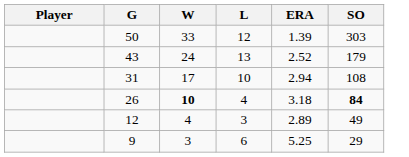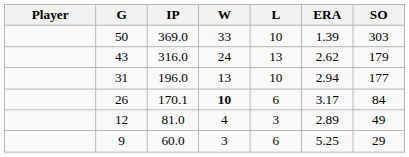+ column: IP | 369.0 | 316.0 | 196.0 | 170.1 | 81.0 | 60.0
50 | L: 12 -> 10
43 | ERA: 2.52 -> 2.62
31 | W: 17 -> 13
31 | SO: 108 -> 177
26 | L: 4 -> 6
26 | ERA: 3.18 -> 3.17
26 | SO: bold -> normal
